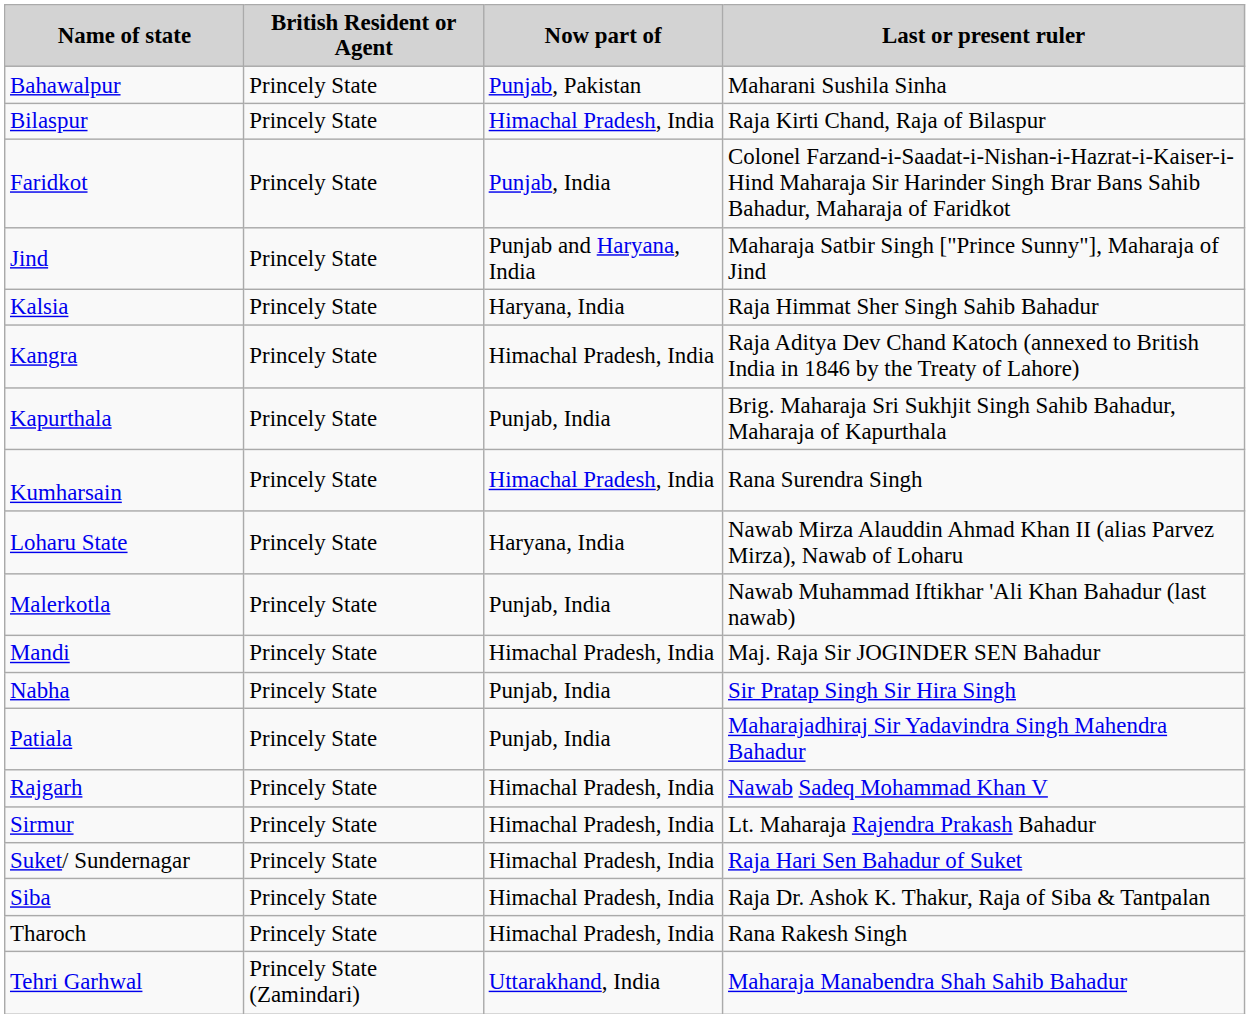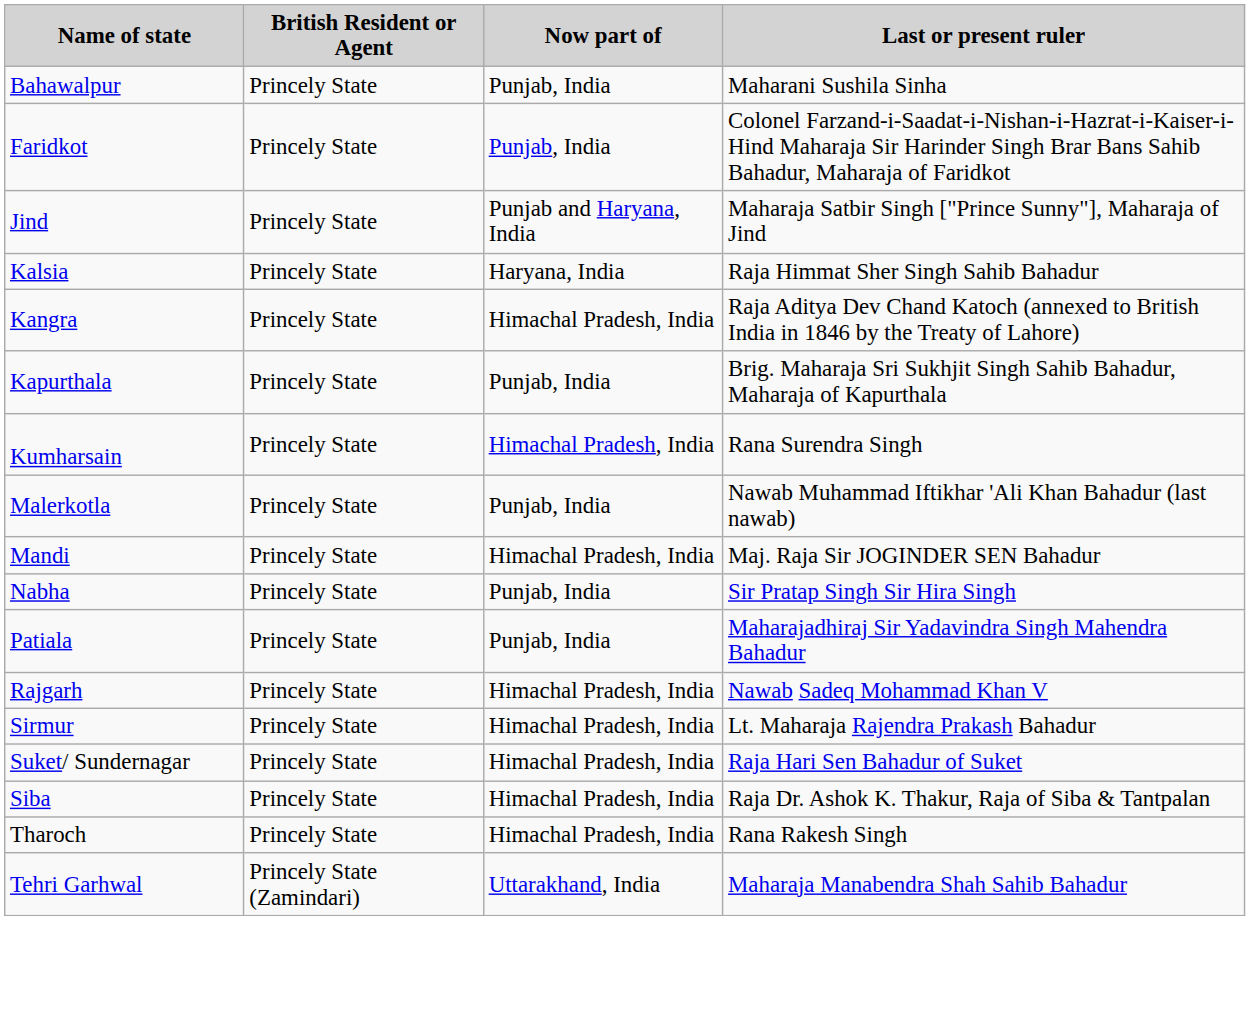Bahawalpur | Now part of: Punjab, Pakistan -> Punjab, India
- row: Bilaspur | Princely State | Himachal Pradesh, India | Raja Kirti Chand, Raja of Bilaspur
- row: Loharu State | Princely State | Haryana, India | Nawab Mirza Alauddin Ahmad Khan II (alias Parvez Mirza), Nawab of Loharu
